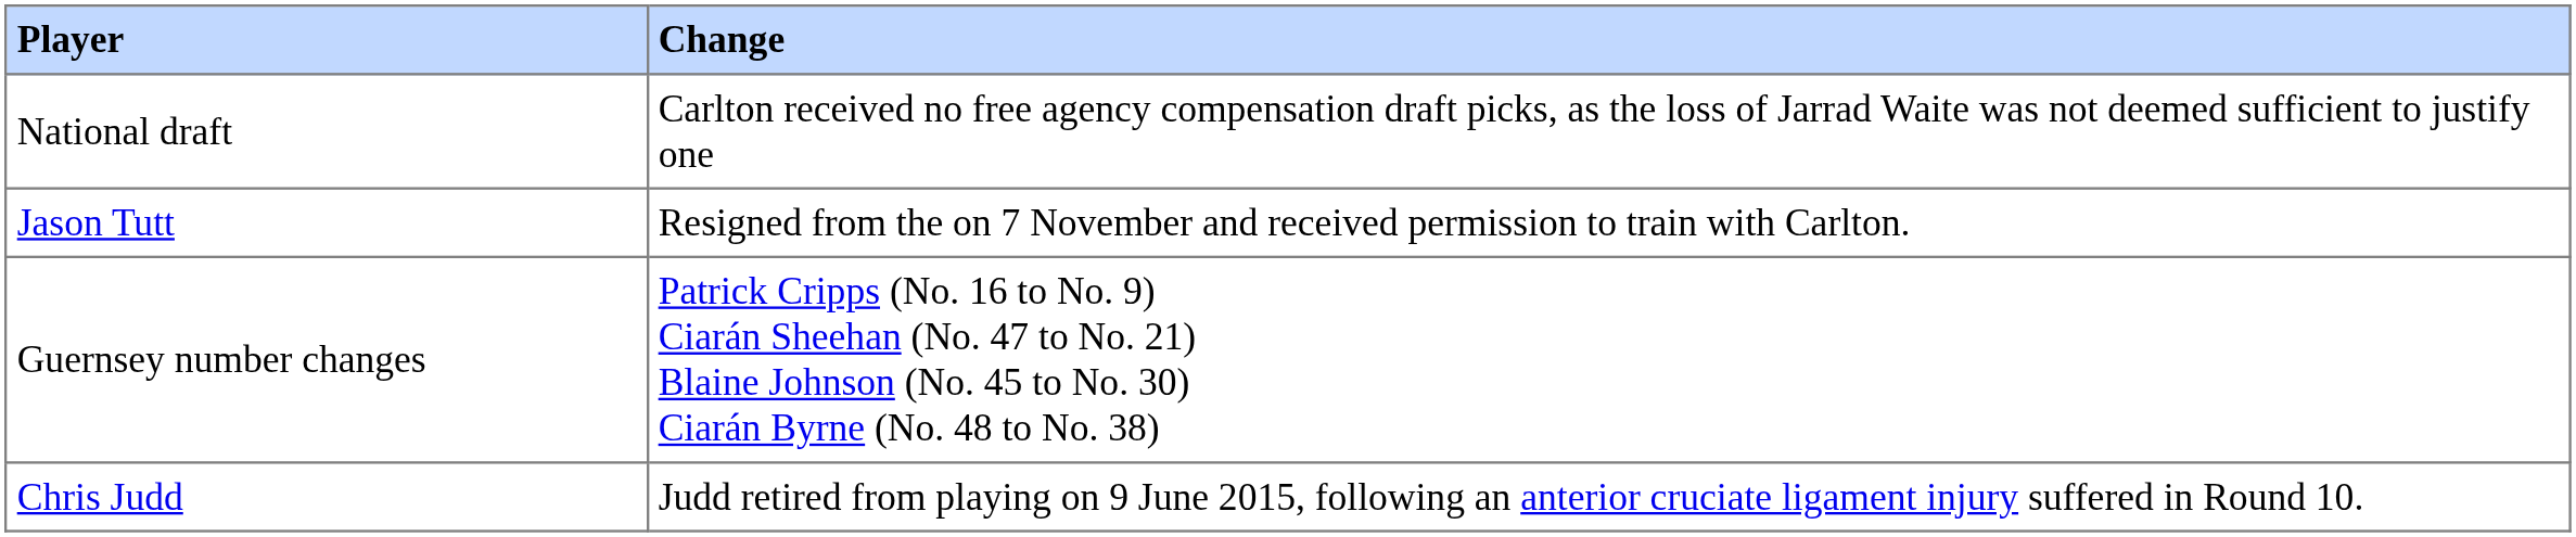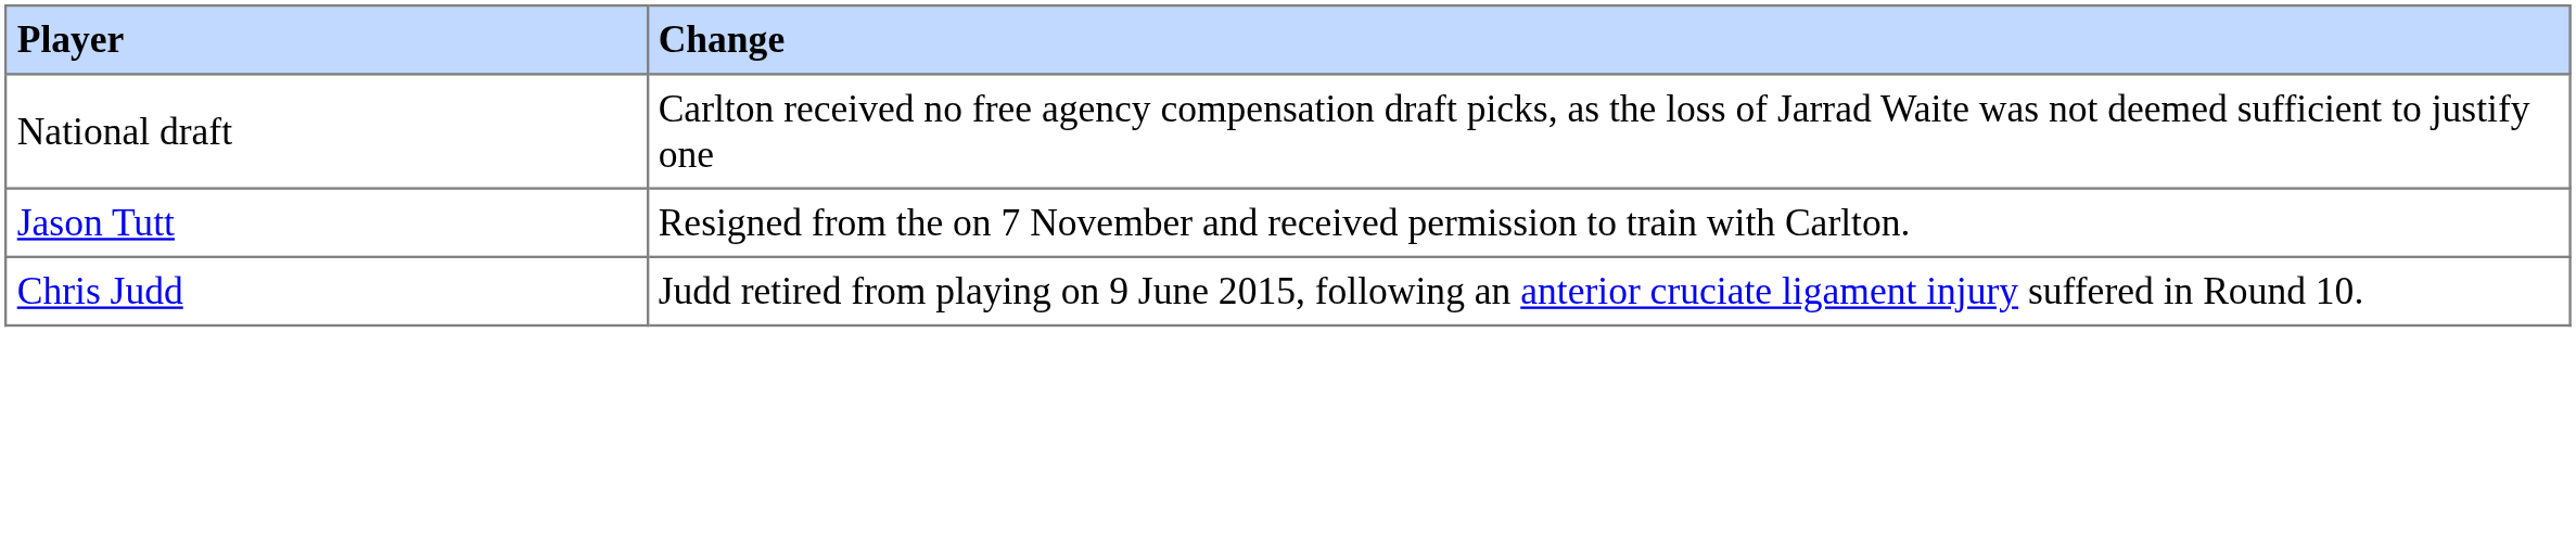- row: Guernsey number changes | Patrick Cripps (No. 16 to No. 9) Ciarán Sheehan (No. 47 to No. 21) Blaine Johnson (No. 45 to No. 30) Ciarán Byrne (No. 48 to No. 38)
